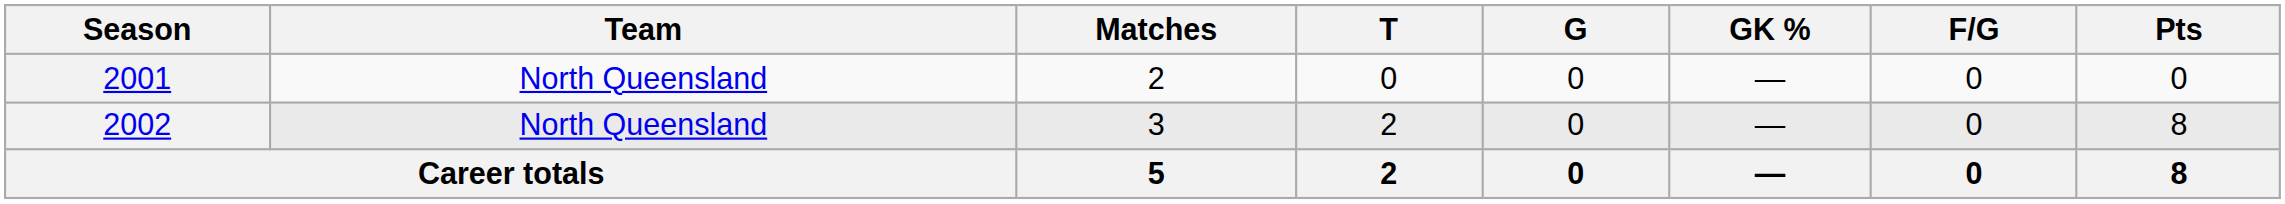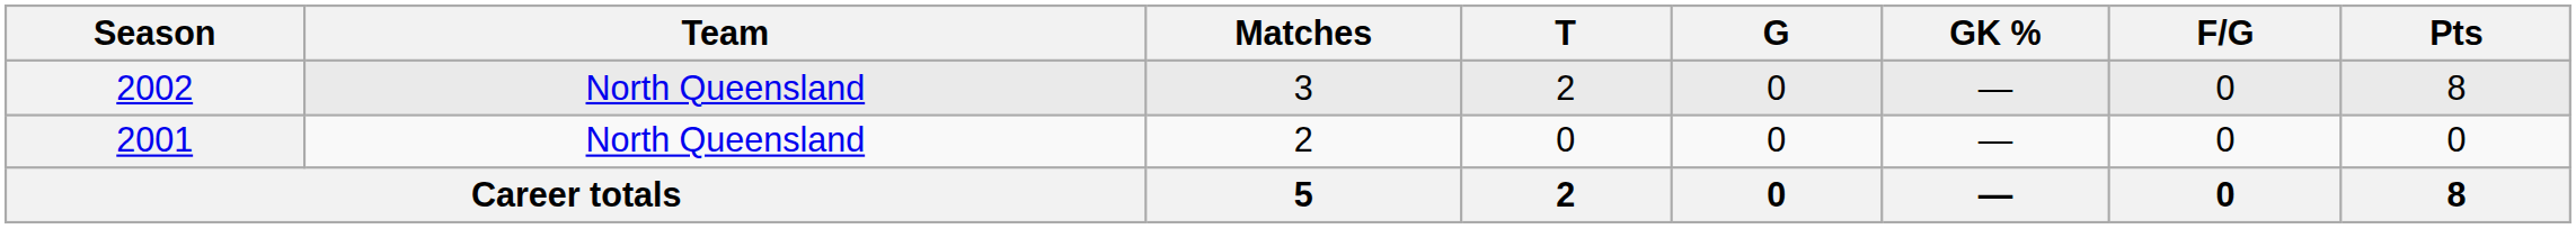rows swapped: 2001 <-> 2002
